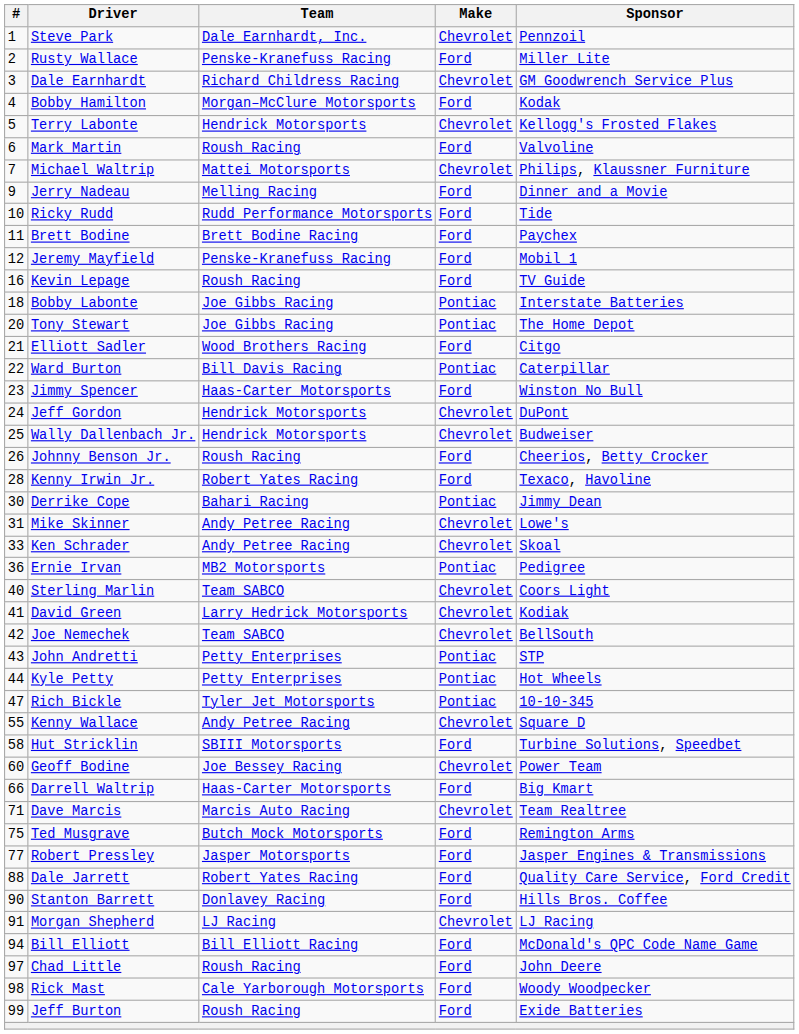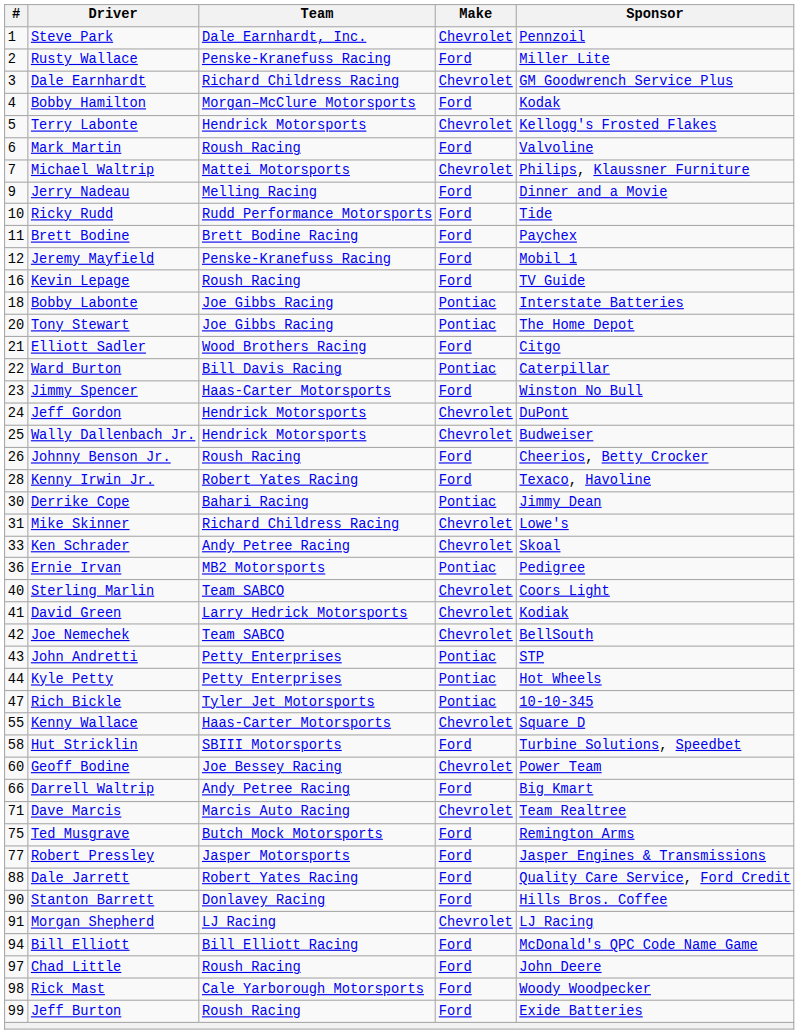Mike Skinner | Team: Andy Petree Racing -> Richard Childress Racing
Kenny Wallace | Team: Andy Petree Racing -> Haas-Carter Motorsports
Darrell Waltrip | Team: Haas-Carter Motorsports -> Andy Petree Racing
